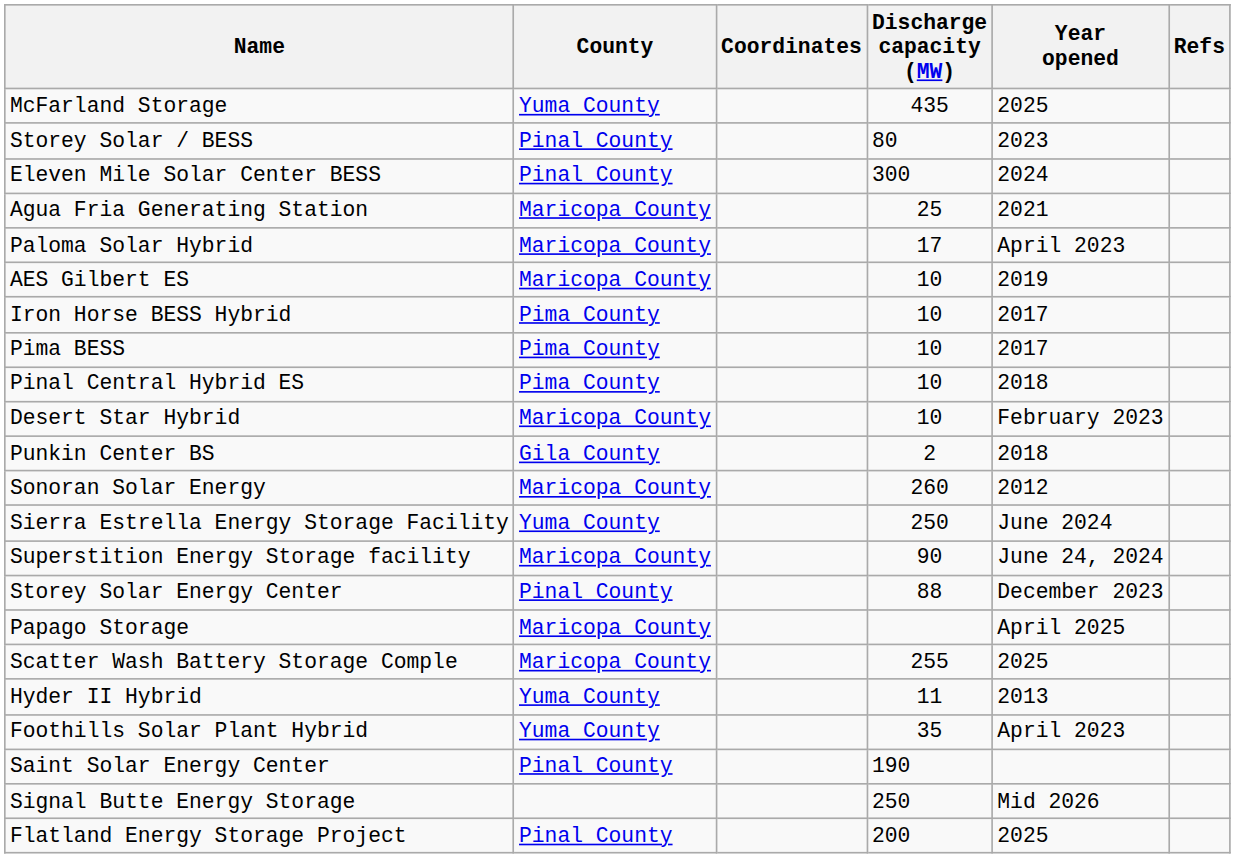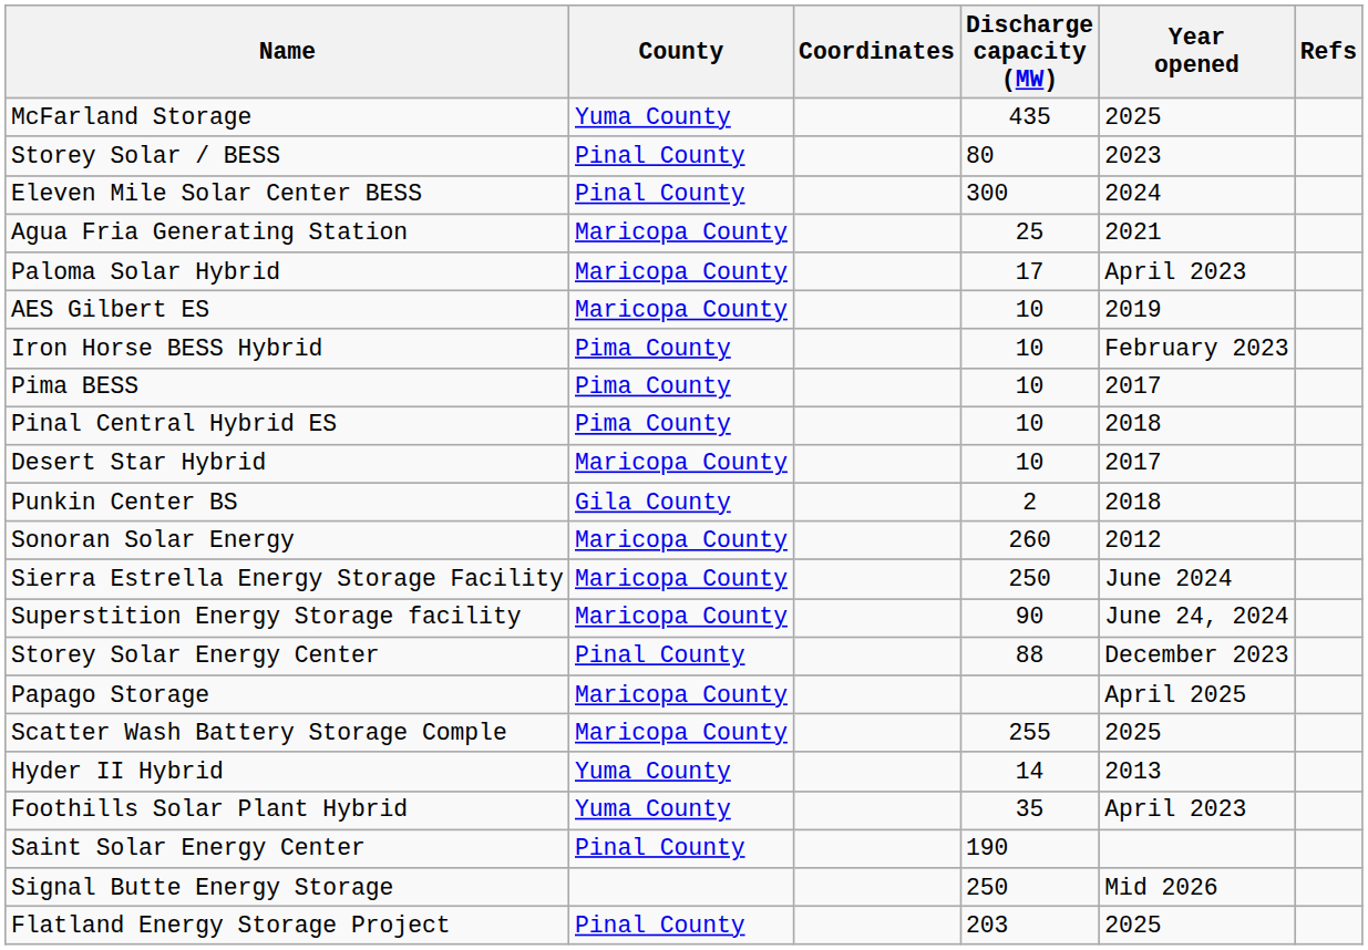Iron Horse BESS Hybrid | Year opened: 2017 -> February 2023
Desert Star Hybrid | Year opened: February 2023 -> 2017
Sierra Estrella Energy Storage Facility | County: Yuma County -> Maricopa County
Hyder II Hybrid | Discharge capacity (MW): 11 -> 14
Flatland Energy Storage Project | Discharge capacity (MW): 200 -> 203
